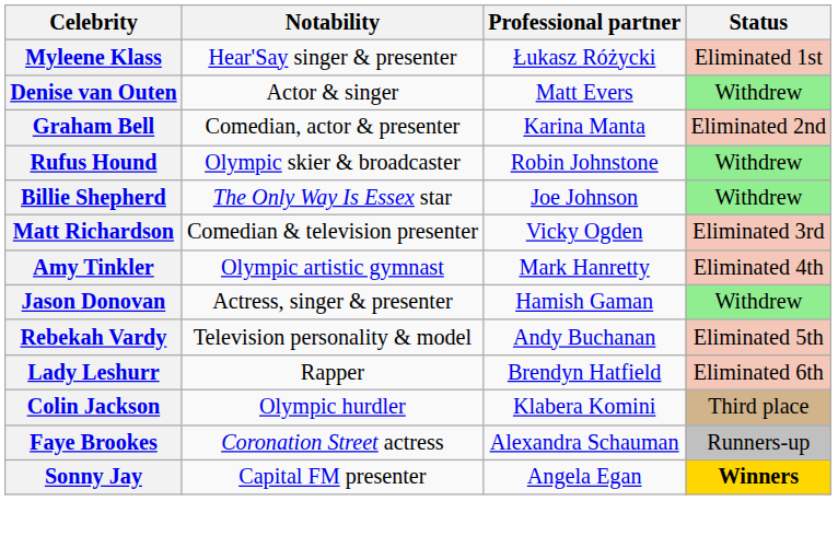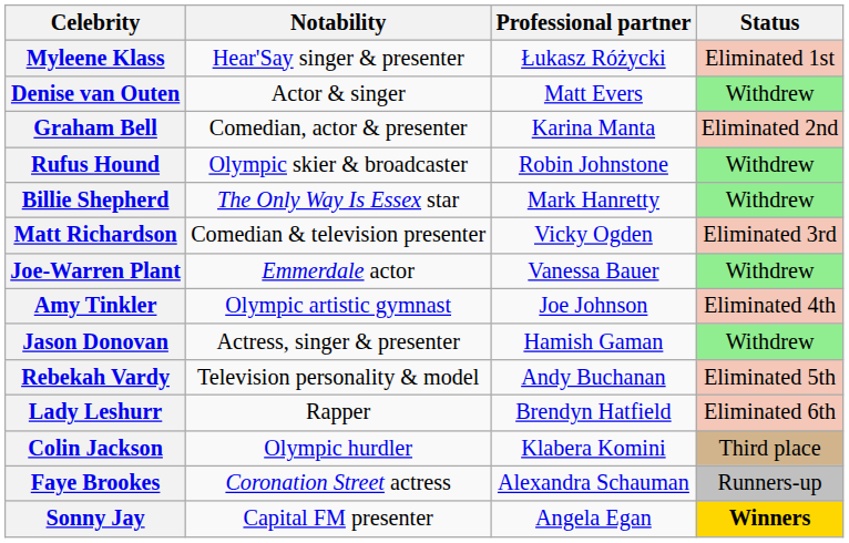Billie Shepherd | Professional partner: Joe Johnson -> Mark Hanretty
+ row: Joe-Warren Plant | Emmerdale actor | Vanessa Bauer | Withdrew
Amy Tinkler | Professional partner: Mark Hanretty -> Joe Johnson
